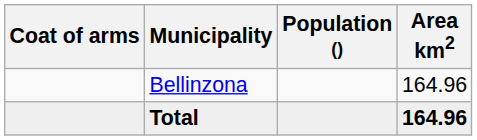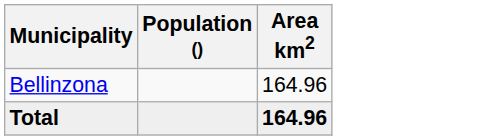- column: Coat of arms
